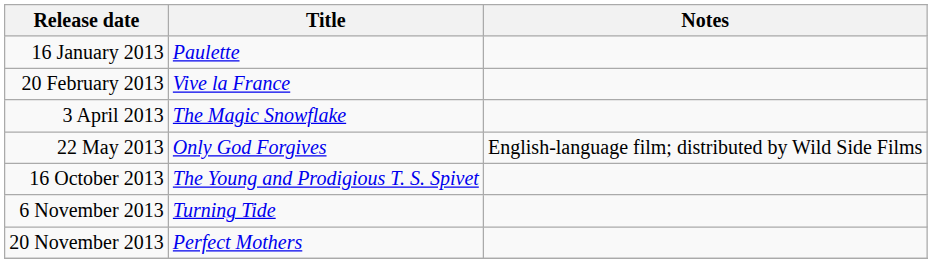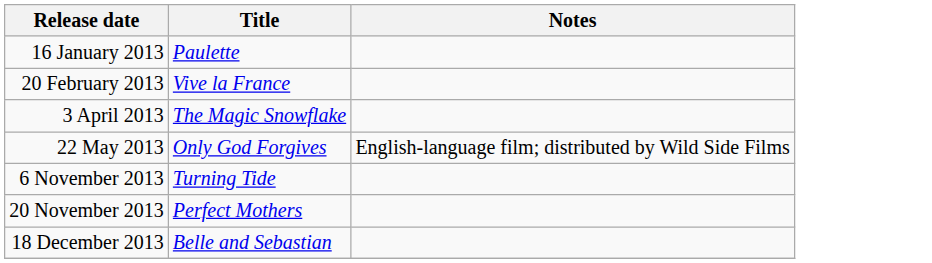- row: 16 October 2013 | The Young and Prodigious T. S. Spivet
+ row: 18 December 2013 | Belle and Sebastian
